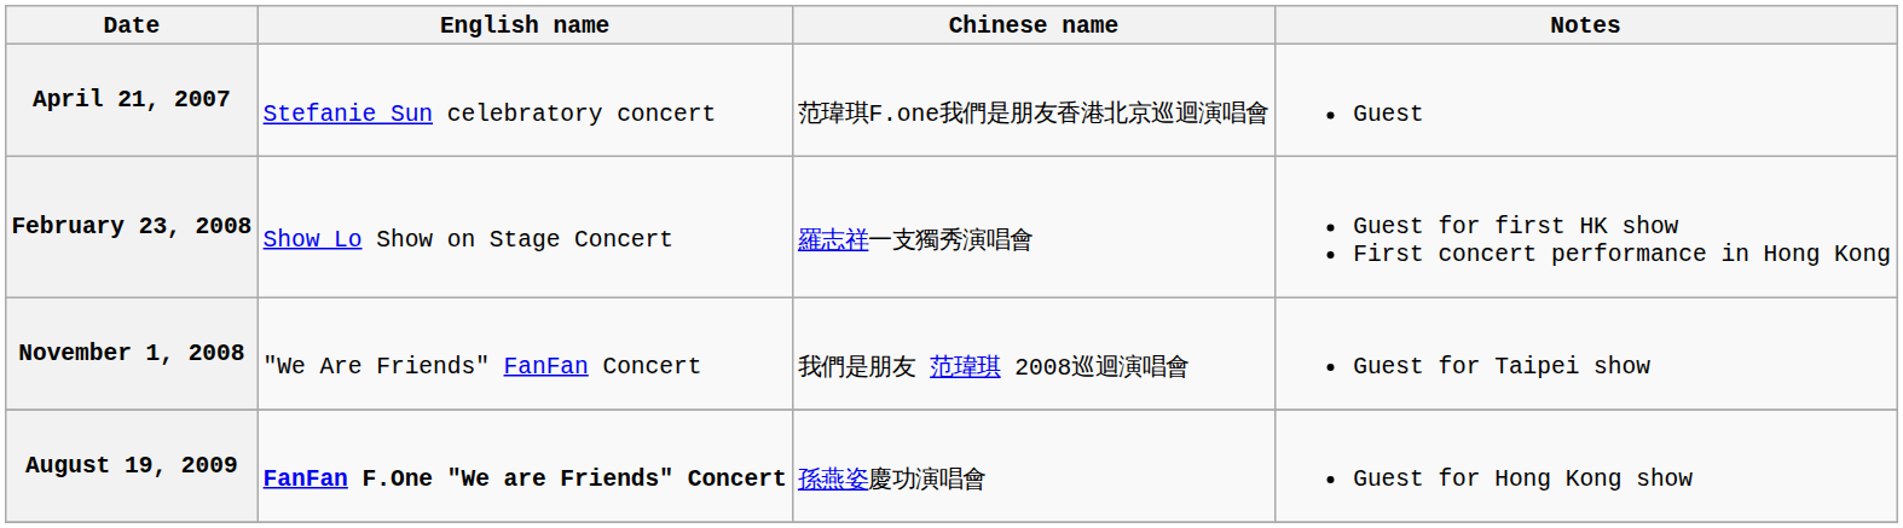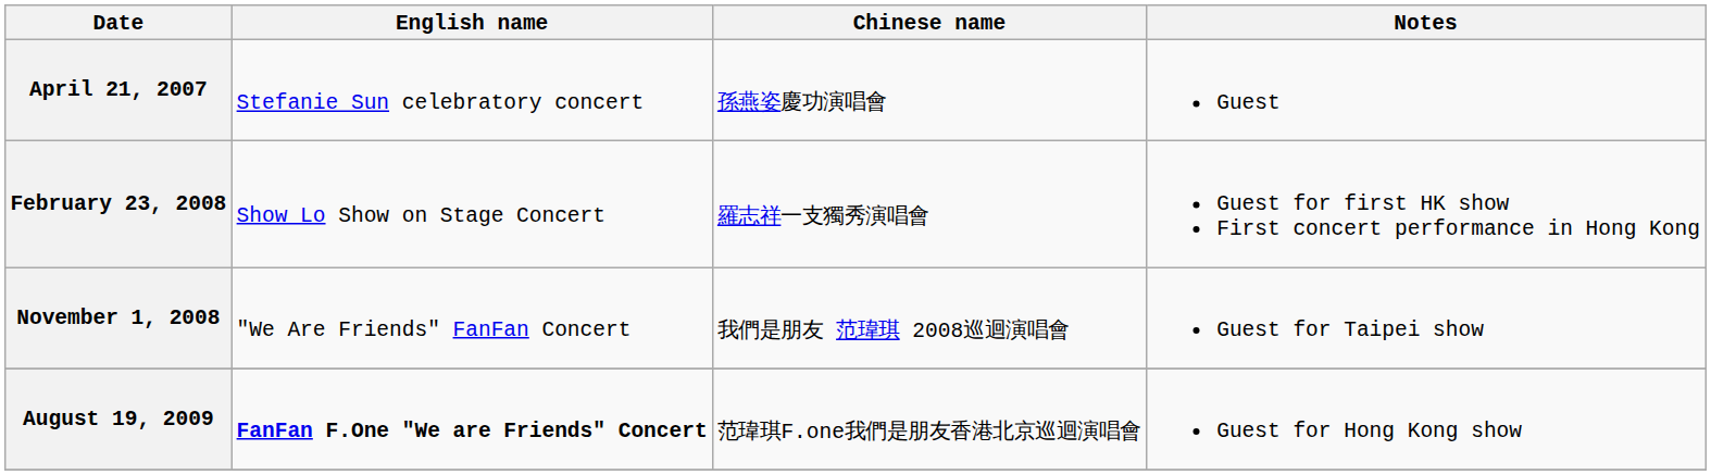April 21, 2007 | Chinese name: 范瑋琪F.one我們是朋友香港北京巡迴演唱會 -> 孫燕姿慶功演唱會
August 19, 2009 | Chinese name: 孫燕姿慶功演唱會 -> 范瑋琪F.one我們是朋友香港北京巡迴演唱會
